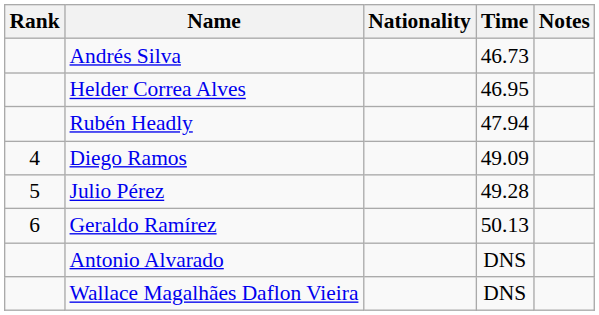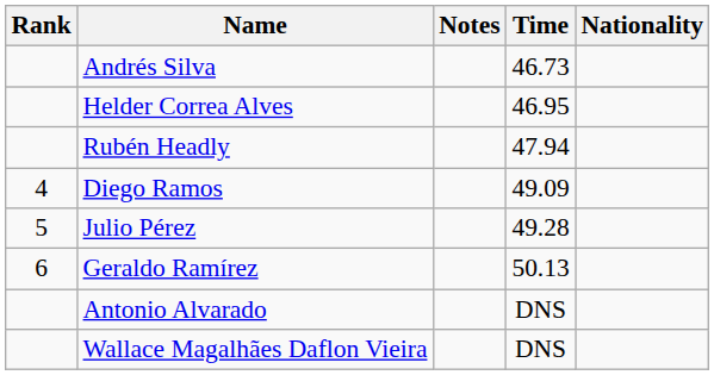columns swapped: Nationality <-> Notes
